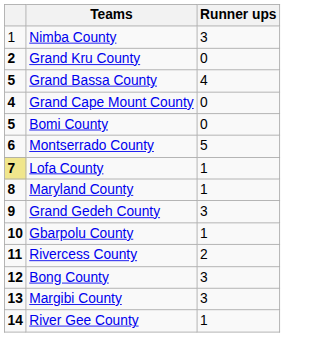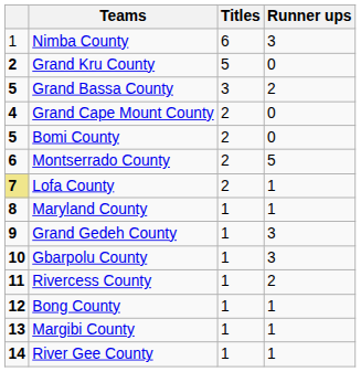+ column: Titles | 6 | 5 | 3 | 2 | 2 | 2 | 2 | 1 | 1 | 1 | 1 | 1 | 1 | 1
Grand Bassa County | Runner ups: 4 -> 2
Gbarpolu County | Runner ups: 1 -> 3
Bong County | Runner ups: 3 -> 1
Margibi County | Runner ups: 3 -> 1
